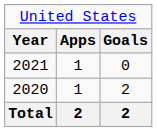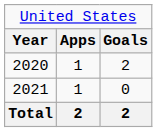rows swapped: 2020 <-> 2021
